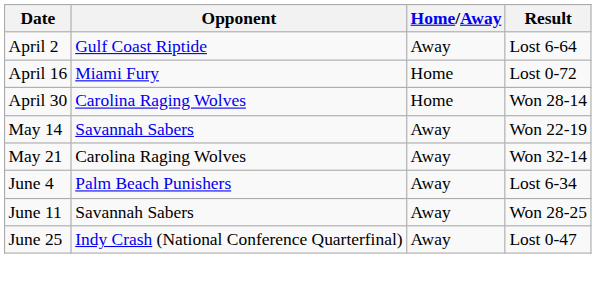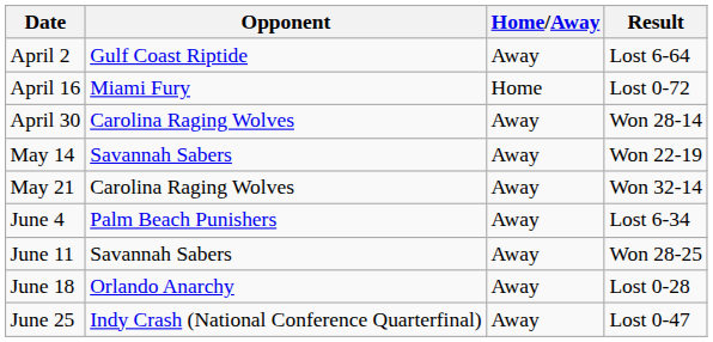April 30 | Home/Away: Home -> Away
+ row: June 18 | Orlando Anarchy | Away | Lost 0-28
